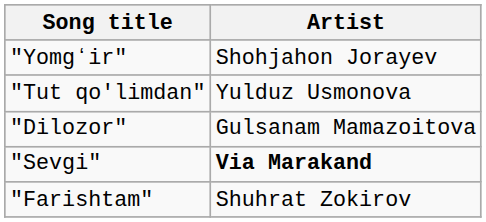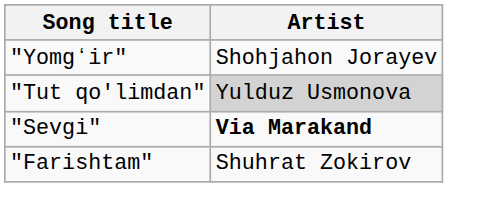"Tut qo'limdan" | Artist: no background -> lightgrey background
- row: "Dilozor" | Gulsanam Mamazoitova
